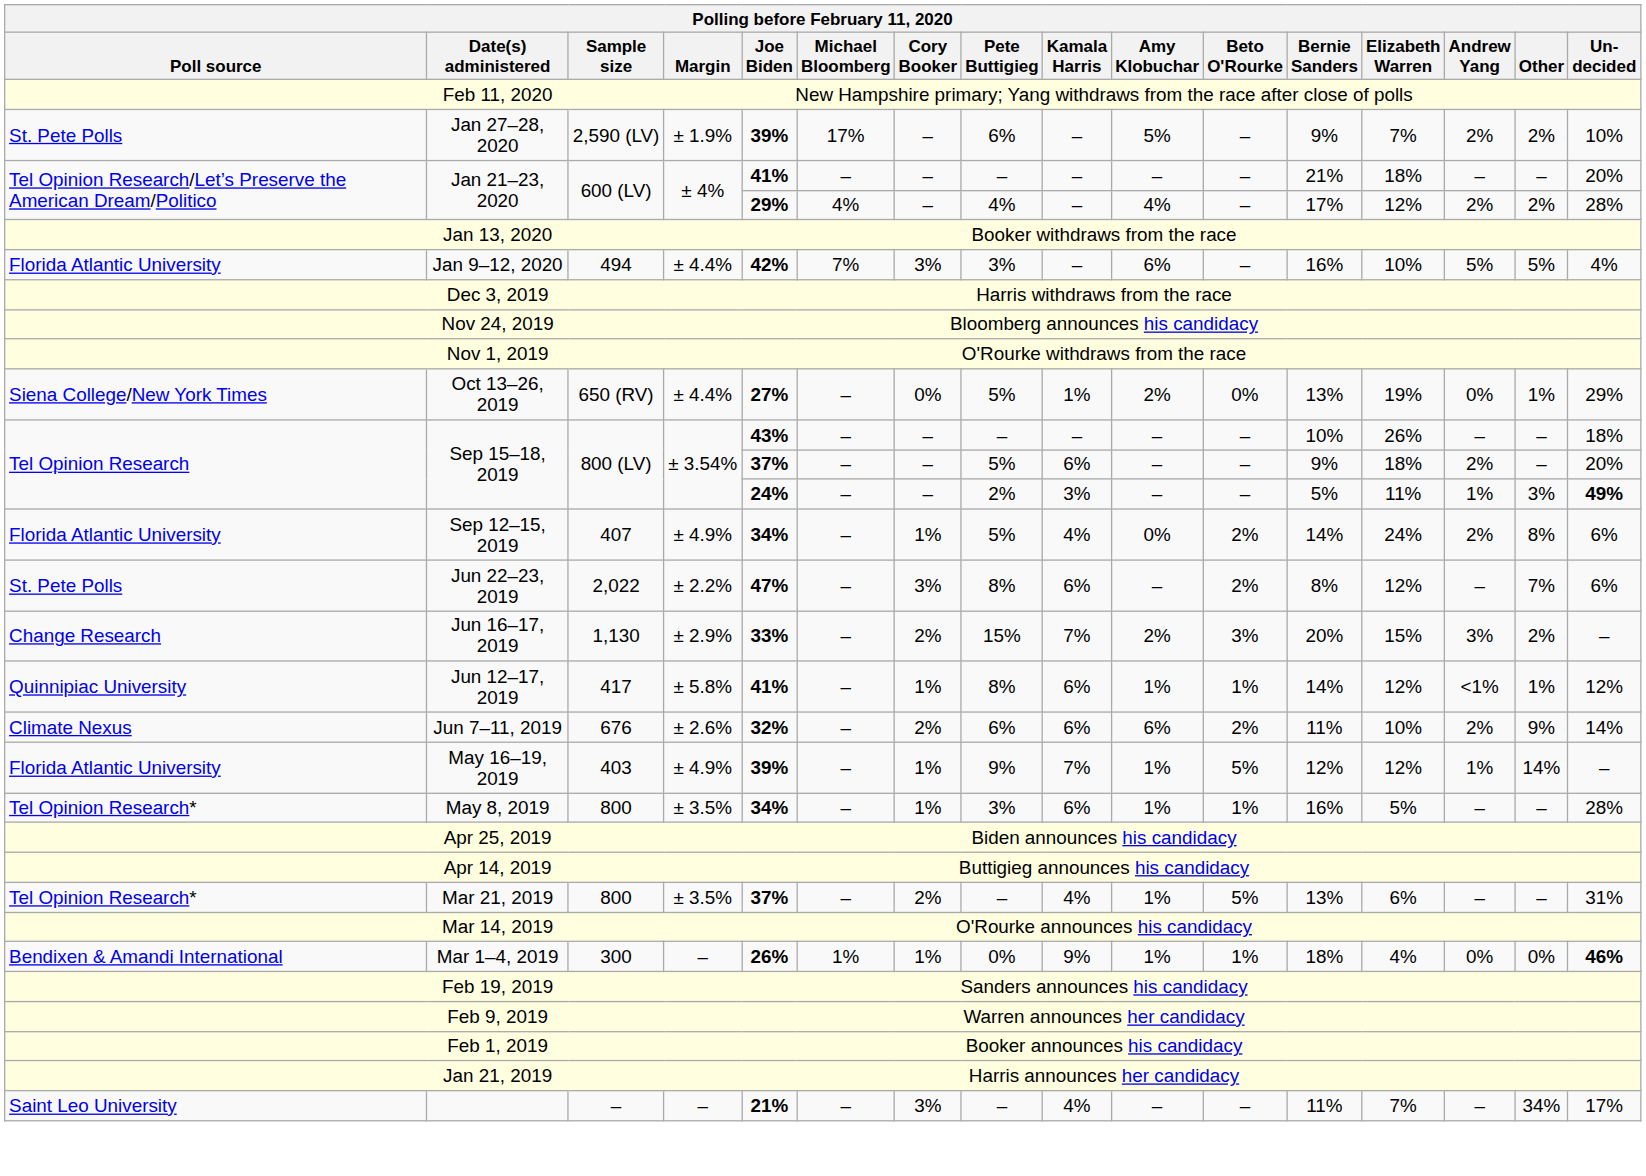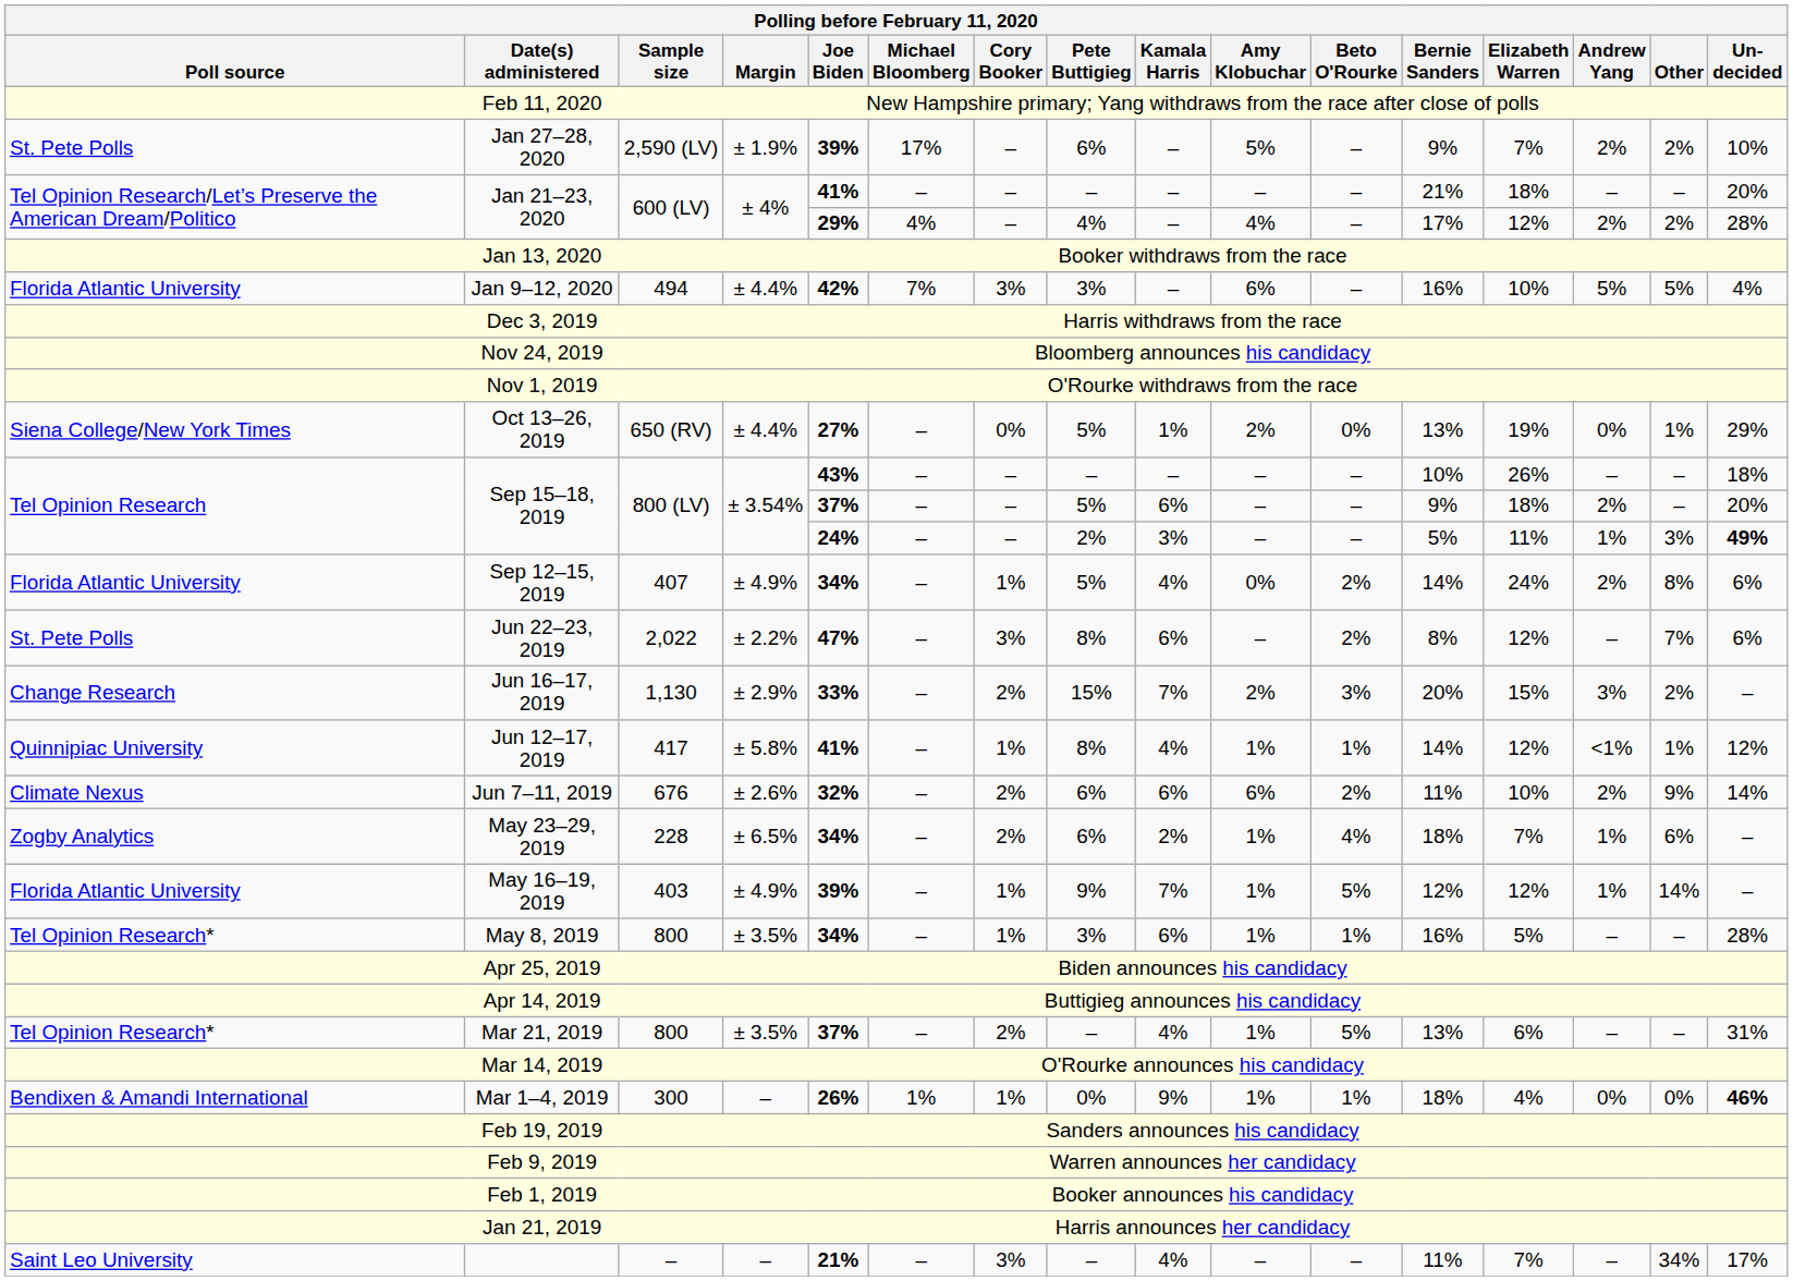Jun 12–17, 2019 | Kamala Harris: 6% -> 4%
+ row: Zogby Analytics | May 23–29, 2019 | 228 | ± 6.5% | 34% | – | 2% | 6% | 2% | 1% | 4% | 18% | 7% | 1% | 6% | –
